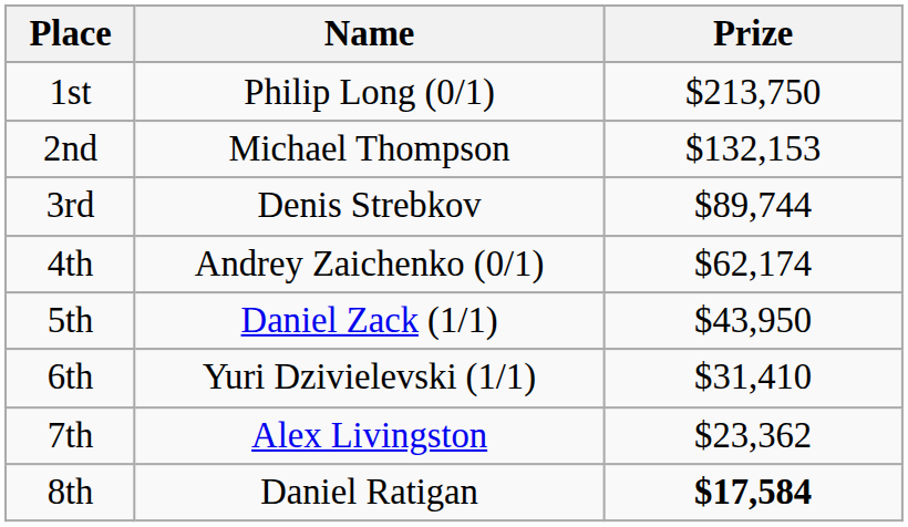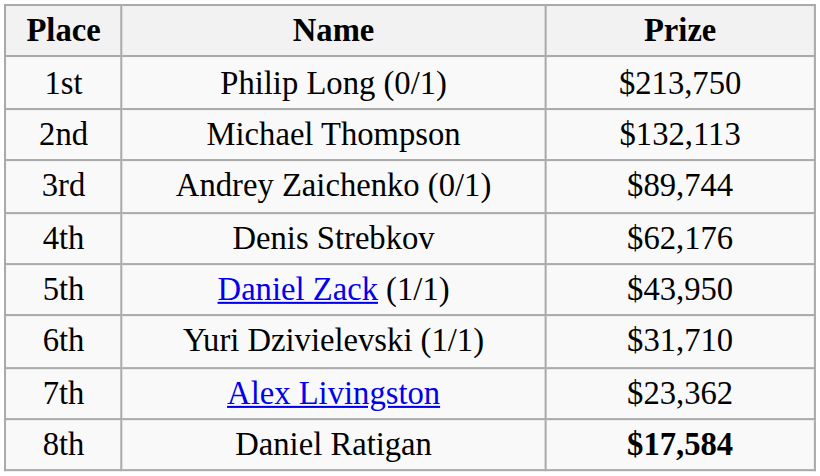2nd | Prize: $132,153 -> $132,113
3rd | Name: Denis Strebkov -> Andrey Zaichenko (0/1)
4th | Name: Andrey Zaichenko (0/1) -> Denis Strebkov
4th | Prize: $62,174 -> $62,176
6th | Prize: $31,410 -> $31,710
